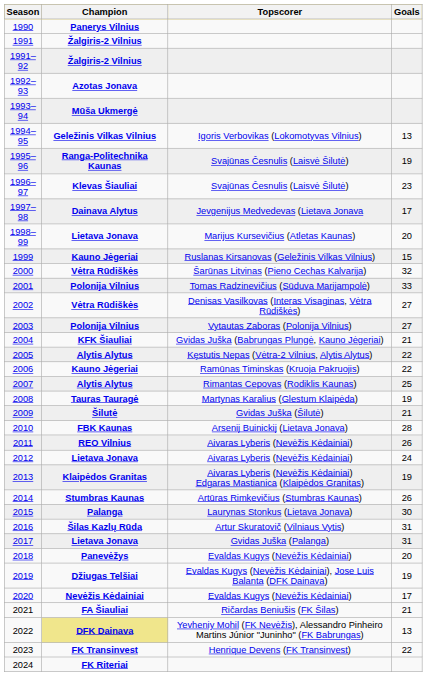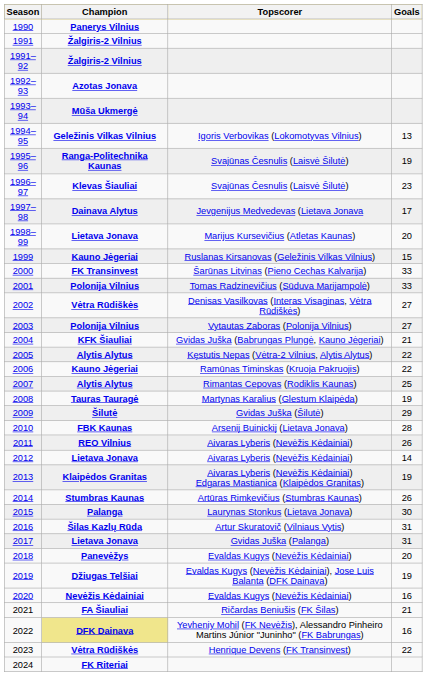2000 | Champion: Vėtra Rūdiškės -> FK Transinvest
2000 | Goals: 32 -> 33
2009 | Goals: 21 -> 29
2012 | Goals: 24 -> 14
2020 | Goals: 17 -> 16
2022 | Goals: 13 -> 16
2023 | Champion: FK Transinvest -> Vėtra Rūdiškės
